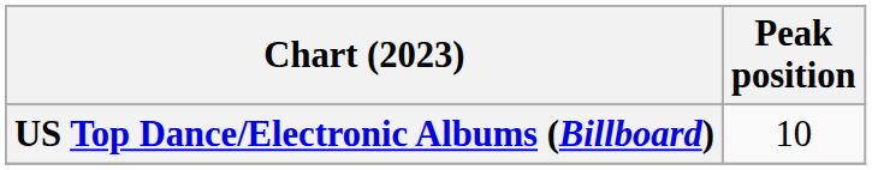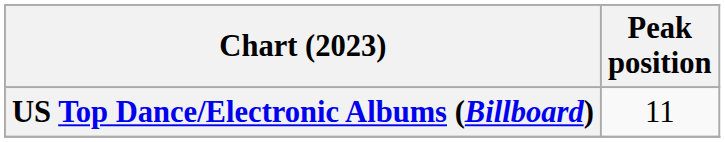US Top Dance/Electronic Albums (Billboard) | Peak position: 10 -> 11
